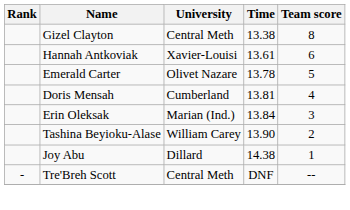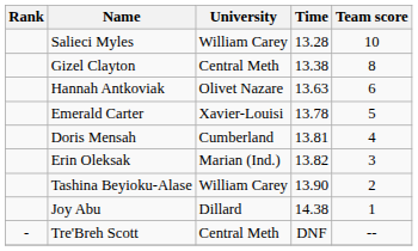+ row: Salieci Myles | William Carey | 13.28 | 10
Hannah Antkoviak | University: Xavier-Louisi -> Olivet Nazare
Hannah Antkoviak | Time: 13.61 -> 13.63
Emerald Carter | University: Olivet Nazare -> Xavier-Louisi
Erin Oleksak | Time: 13.84 -> 13.82
